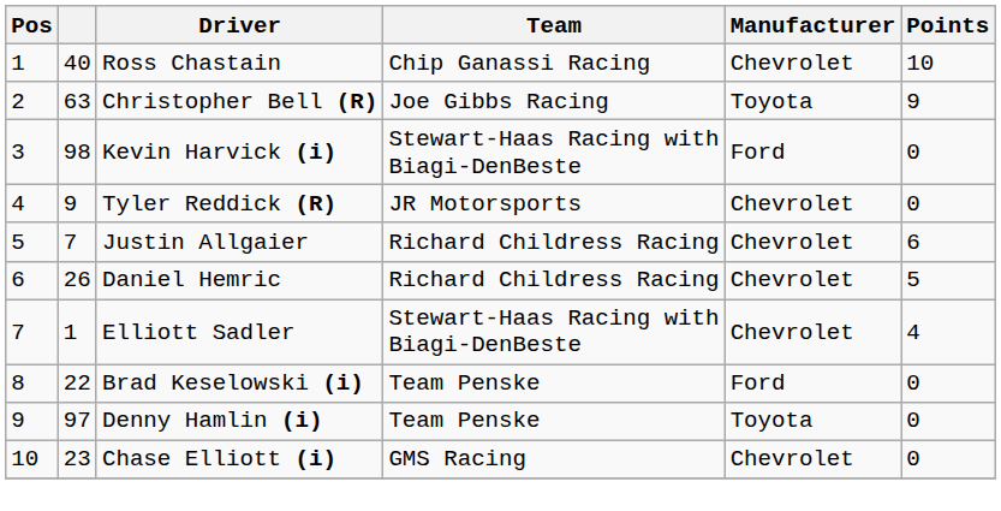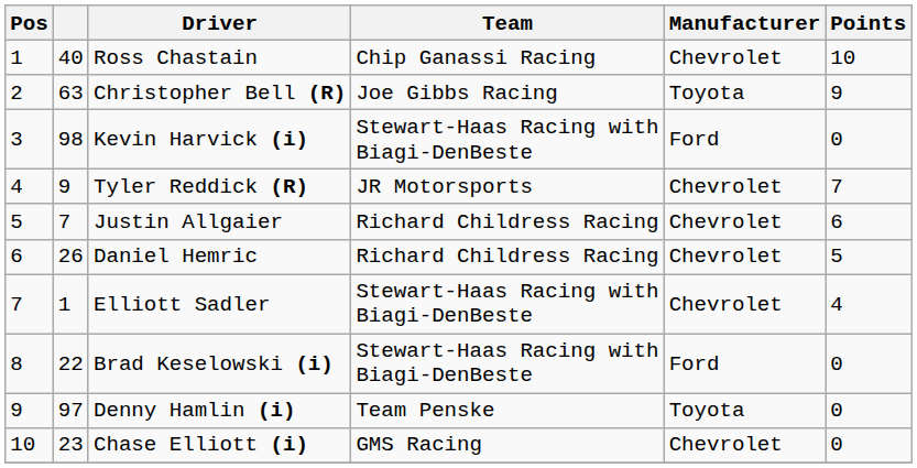Tyler Reddick (R) | Points: 0 -> 7
Brad Keselowski (i) | Team: Team Penske -> Stewart-Haas Racing with Biagi-DenBeste
